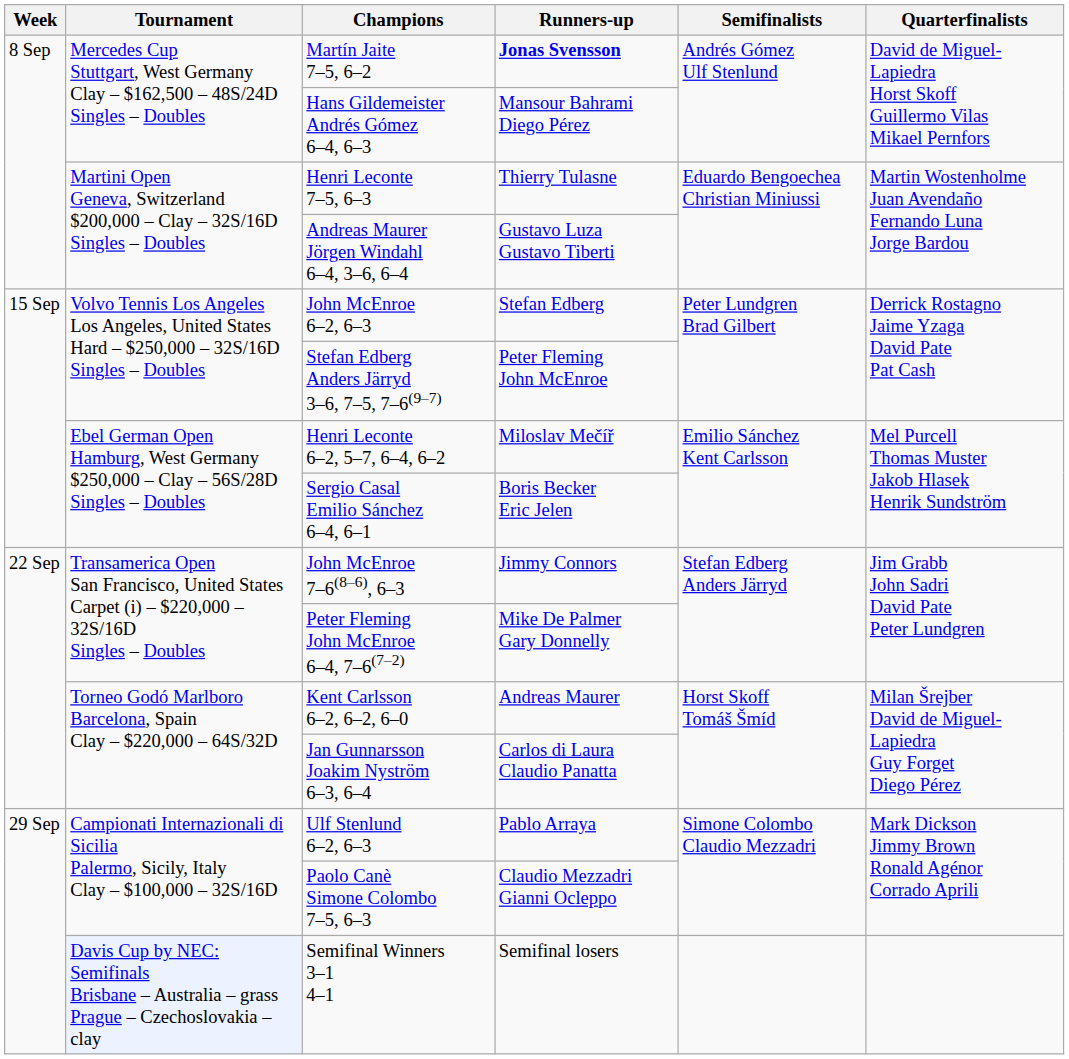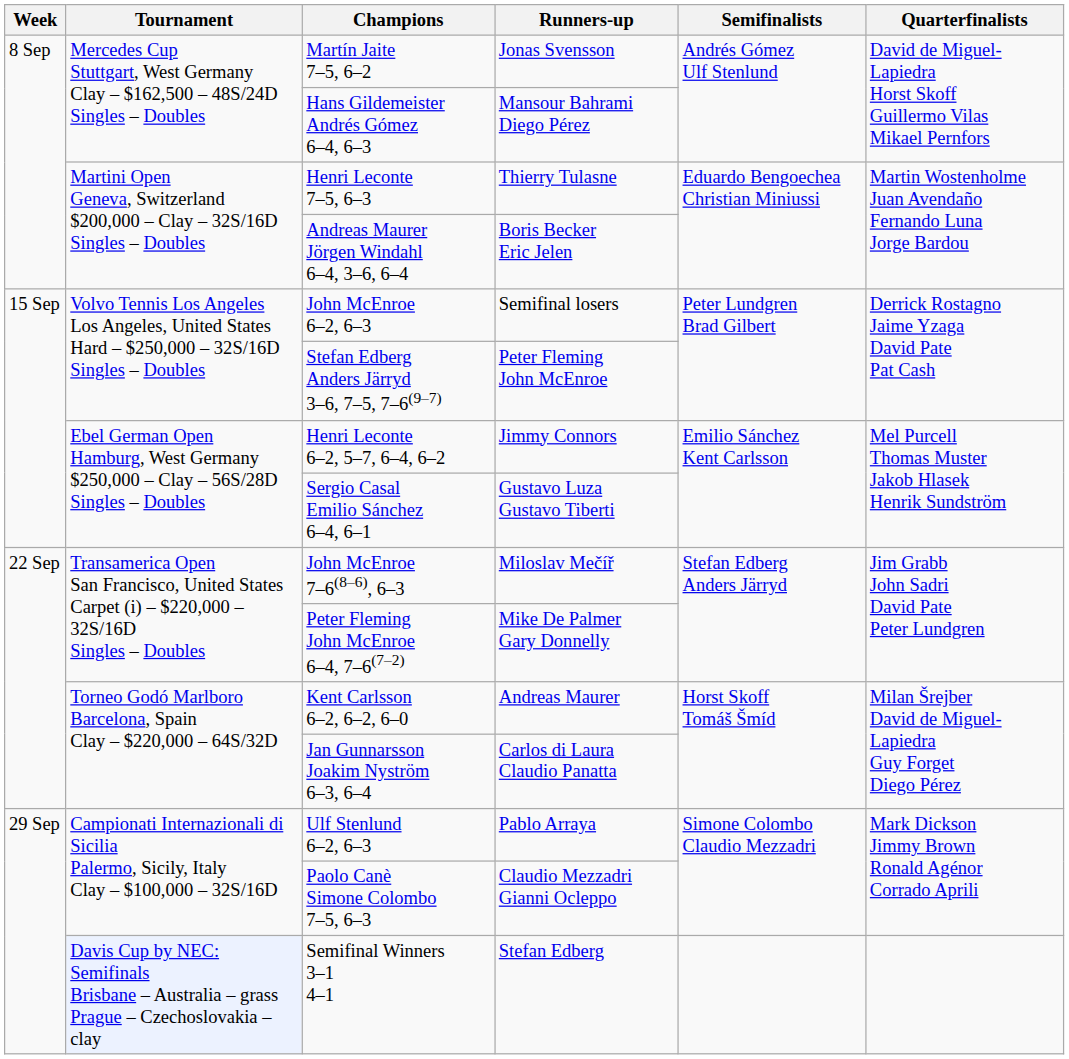Martín Jaite 7–5, 6–2 | Runners-up: bold -> normal
Andreas Maurer Jörgen Windahl 6–4, 3–6, 6–4 | Runners-up: Gustavo Luza Gustavo Tiberti -> Boris Becker Eric Jelen
John McEnroe 6–2, 6–3 | Runners-up: Stefan Edberg -> Semifinal losers
Henri Leconte 6–2, 5–7, 6–4, 6–2 | Runners-up: Miloslav Mečíř -> Jimmy Connors
Sergio Casal Emilio Sánchez 6–4, 6–1 | Runners-up: Boris Becker Eric Jelen -> Gustavo Luza Gustavo Tiberti
John McEnroe 7–6(8–6), 6–3 | Runners-up: Jimmy Connors -> Miloslav Mečíř
Semifinal Winners 3–1 4–1 | Runners-up: Semifinal losers -> Stefan Edberg
